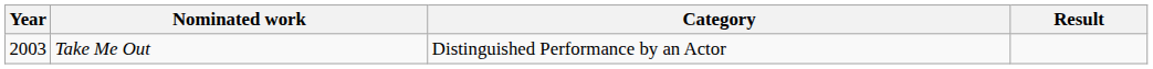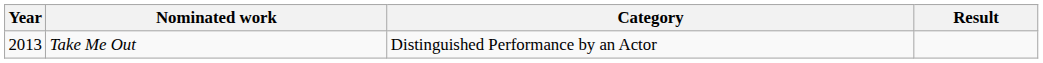Take Me Out | Year: 2003 -> 2013
